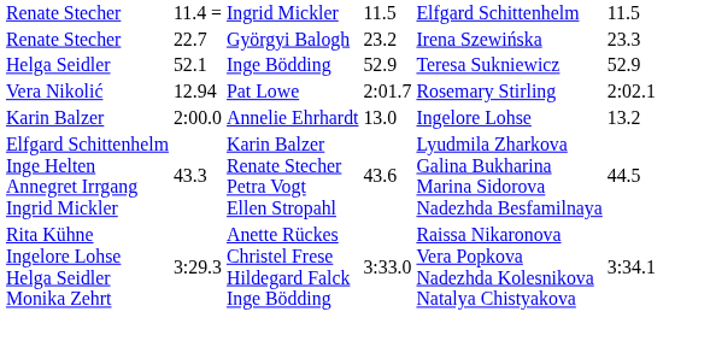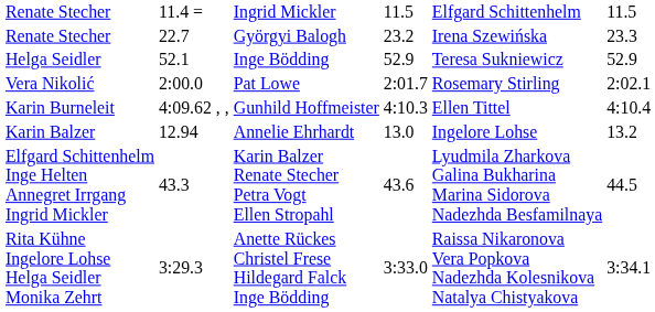Vera Nikolić | column 3: 12.94 -> 2:00.0
+ row: Karin Burneleit | 4:09.62 , , | Gunhild Hoffmeister | 4:10.3 | Ellen Tittel | 4:10.4
Karin Balzer | column 3: 2:00.0 -> 12.94
